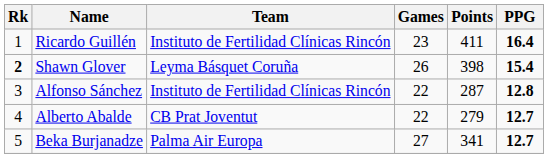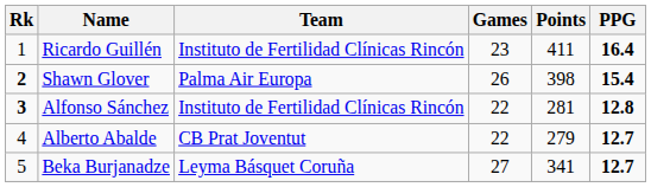Shawn Glover | Team: Leyma Básquet Coruña -> Palma Air Europa
Alfonso Sánchez | Rk: normal -> bold
Alfonso Sánchez | Points: 287 -> 281
Beka Burjanadze | Team: Palma Air Europa -> Leyma Básquet Coruña
